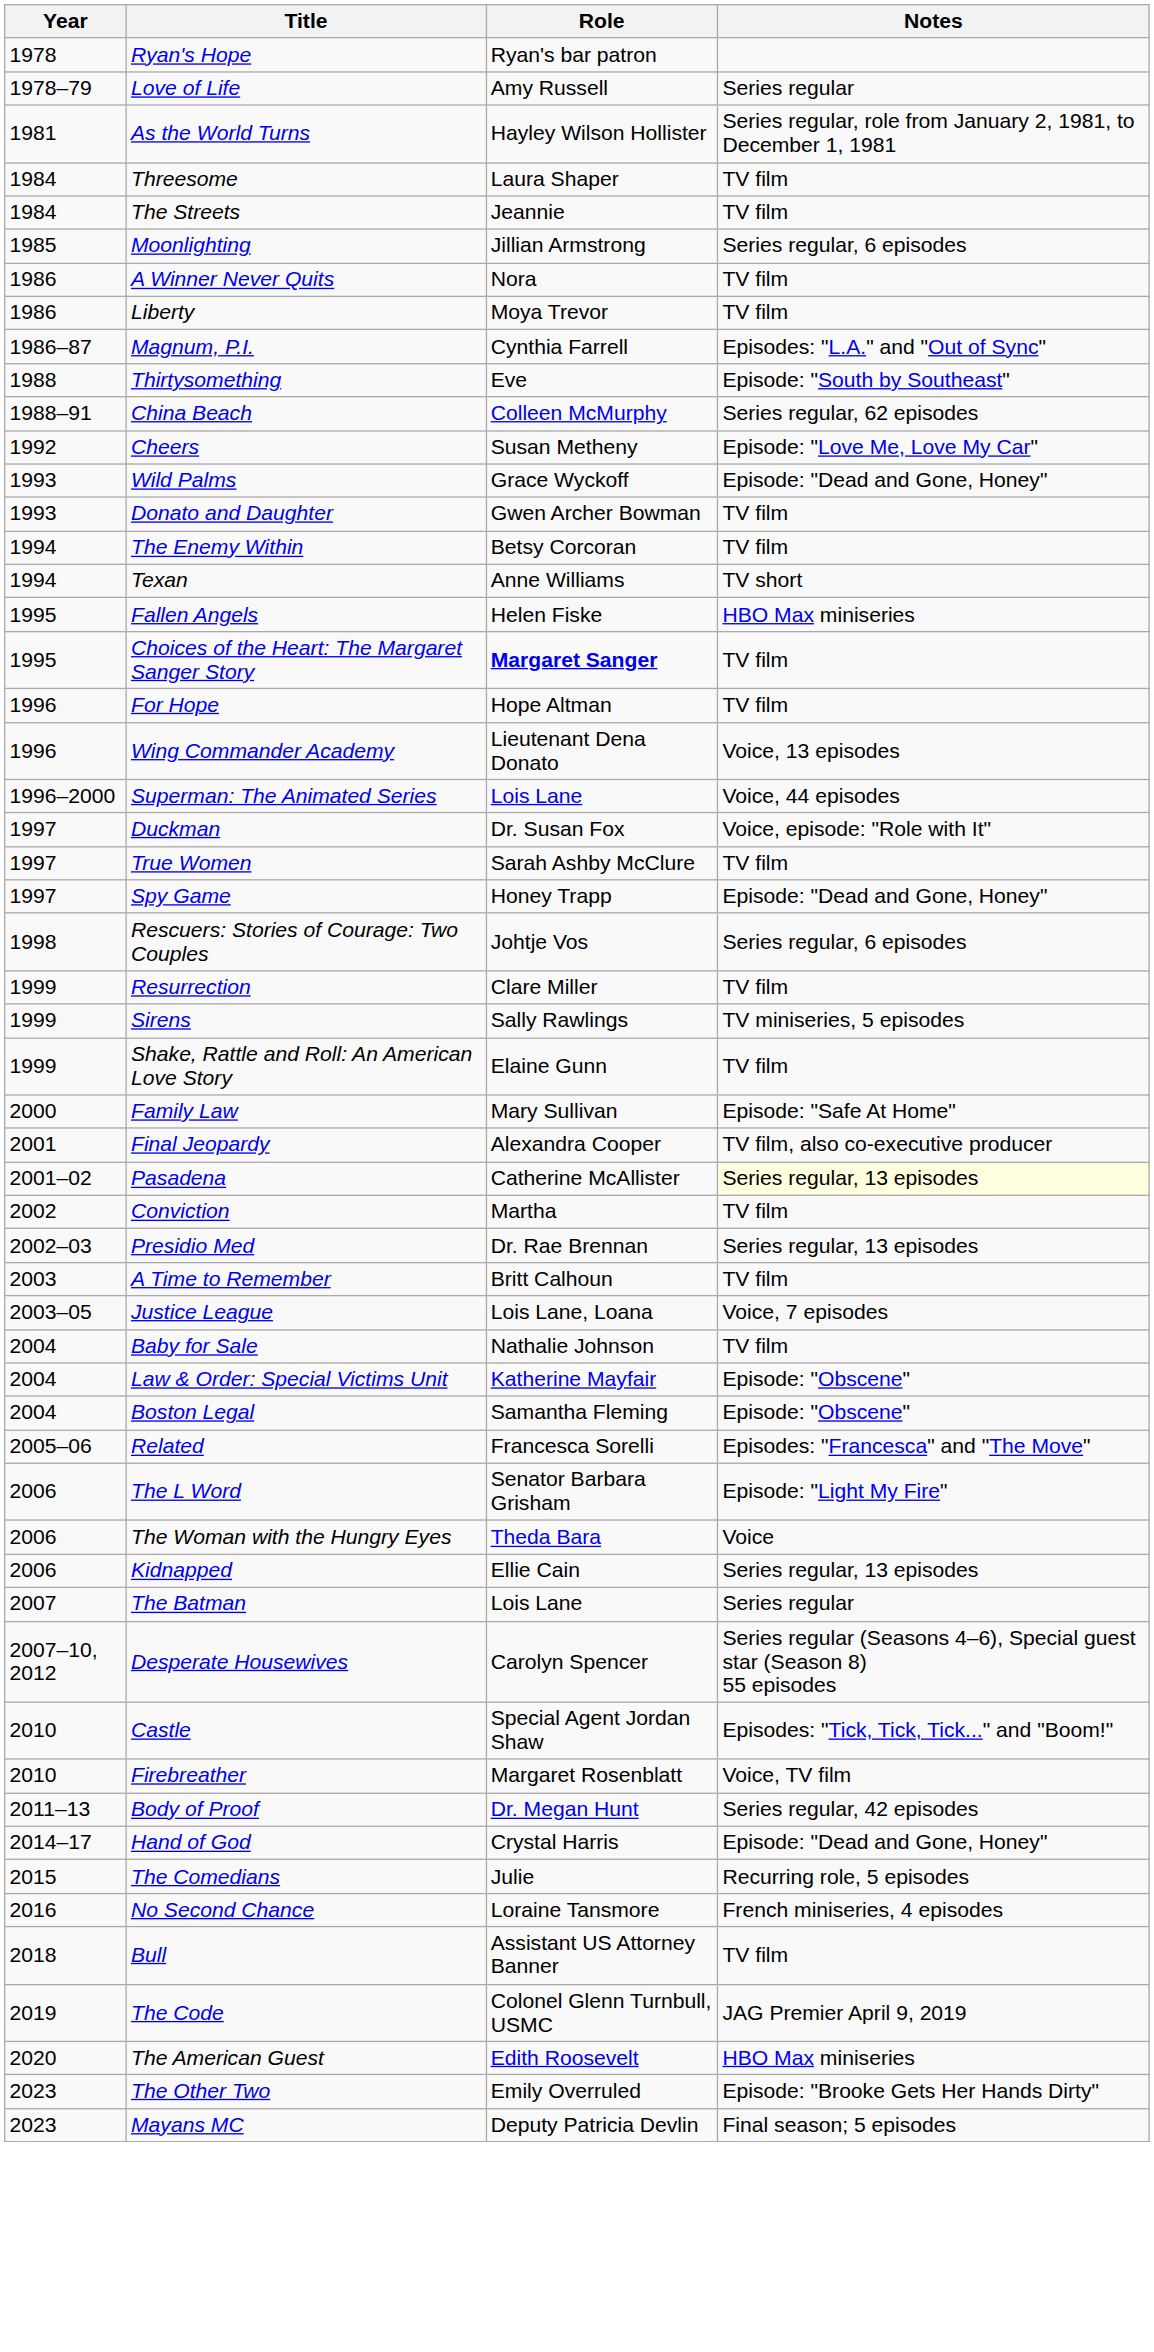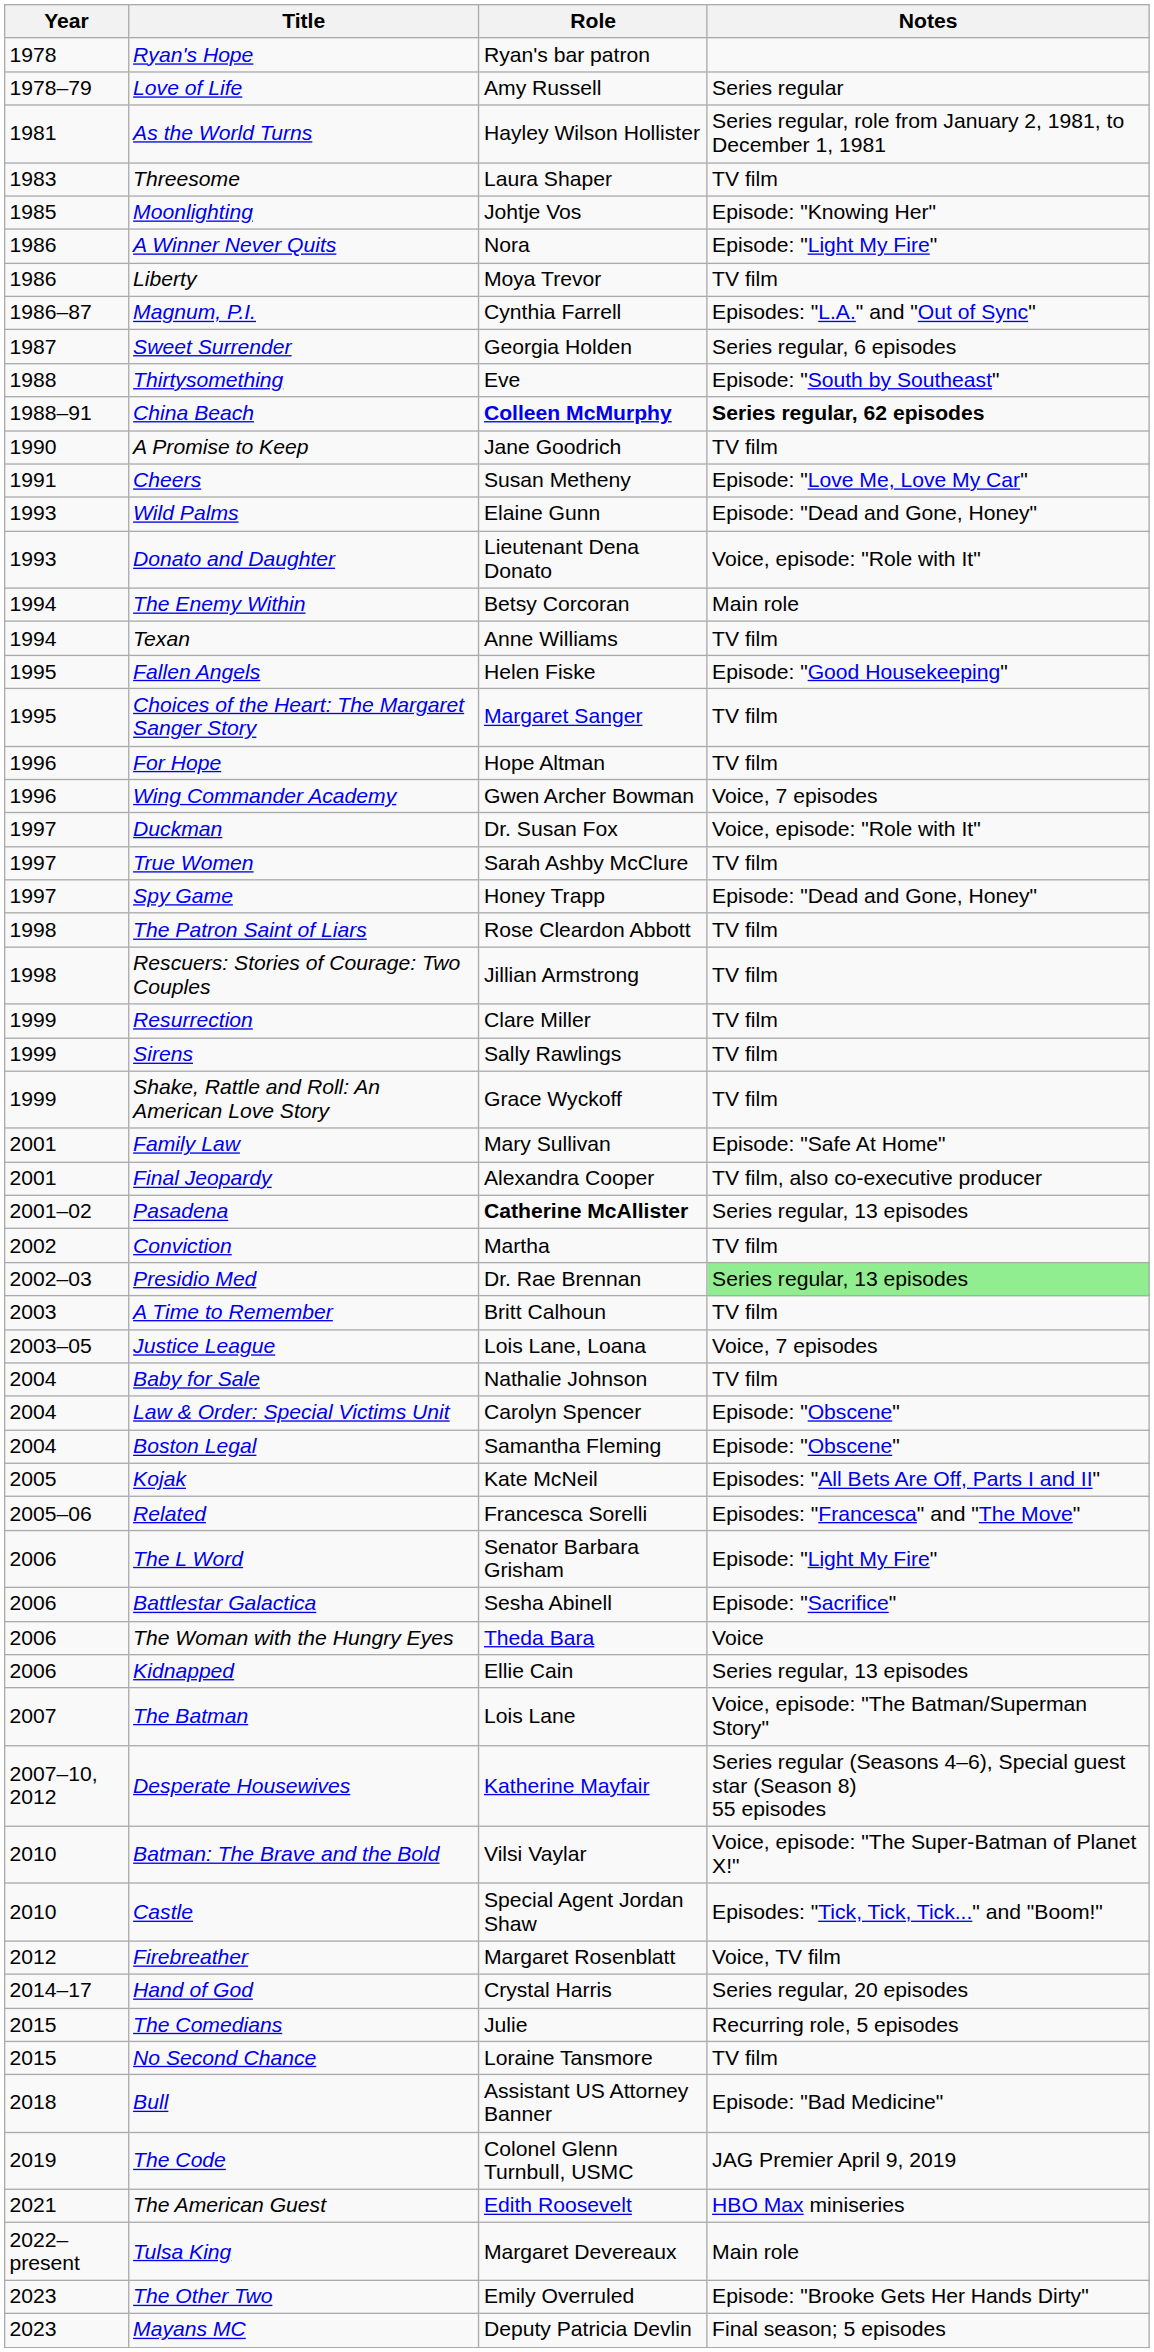Threesome | Year: 1984 -> 1983
- row: 1984 | The Streets | Jeannie | TV film
Moonlighting | Role: Jillian Armstrong -> Johtje Vos
Moonlighting | Notes: Series regular, 6 episodes -> Episode: "Knowing Her"
A Winner Never Quits | Notes: TV film -> Episode: "Light My Fire"
+ row: 1987 | Sweet Surrender | Georgia Holden | Series regular, 6 episodes
China Beach | Role: normal -> bold
China Beach | Notes: normal -> bold
+ row: 1990 | A Promise to Keep | Jane Goodrich | TV film
Cheers | Year: 1992 -> 1991
Wild Palms | Role: Grace Wyckoff -> Elaine Gunn
Donato and Daughter | Role: Gwen Archer Bowman -> Lieutenant Dena Donato
Donato and Daughter | Notes: TV film -> Voice, episode: "Role with It"
The Enemy Within | Notes: TV film -> Main role
Texan | Notes: TV short -> TV film
Fallen Angels | Notes: HBO Max miniseries -> Episode: "Good Housekeeping"
Choices of the Heart: The Margaret Sanger Story | Role: bold -> normal
Wing Commander Academy | Role: Lieutenant Dena Donato -> Gwen Archer Bowman
Wing Commander Academy | Notes: Voice, 13 episodes -> Voice, 7 episodes
- row: 1996–2000 | Superman: The Animated Series | Lois Lane | Voice, 44 episodes
+ row: 1998 | The Patron Saint of Liars | Rose Cleardon Abbott | TV film
Rescuers: Stories of Courage: Two Couples | Role: Johtje Vos -> Jillian Armstrong
Rescuers: Stories of Courage: Two Couples | Notes: Series regular, 6 episodes -> TV film
Sirens | Notes: TV miniseries, 5 episodes -> TV film
Shake, Rattle and Roll: An American Love Story | Role: Elaine Gunn -> Grace Wyckoff
Family Law | Year: 2000 -> 2001
Pasadena | Role: normal -> bold
Pasadena | Notes: lightyellow background -> no background
Presidio Med | Notes: no background -> lightgreen background
Law & Order: Special Victims Unit | Role: Katherine Mayfair -> Carolyn Spencer
+ row: 2005 | Kojak | Kate McNeil | Episodes: "All Bets Are Off, Parts I and II"
+ row: 2006 | Battlestar Galactica | Sesha Abinell | Episode: "Sacrifice"
The Batman | Notes: Series regular -> Voice, episode: "The Batman/Superman Story"
Desperate Housewives | Role: Carolyn Spencer -> Katherine Mayfair
+ row: 2010 | Batman: The Brave and the Bold | Vilsi Vaylar | Voice, episode: "The Super-Batman of Planet X!"
Firebreather | Year: 2010 -> 2012
- row: 2011–13 | Body of Proof | Dr. Megan Hunt | Series regular, 42 episodes
Hand of God | Notes: Episode: "Dead and Gone, Honey" -> Series regular, 20 episodes
No Second Chance | Year: 2016 -> 2015
No Second Chance | Notes: French miniseries, 4 episodes -> TV film
Bull | Notes: TV film -> Episode: "Bad Medicine"
The American Guest | Year: 2020 -> 2021
+ row: 2022–present | Tulsa King | Margaret Devereaux | Main role
